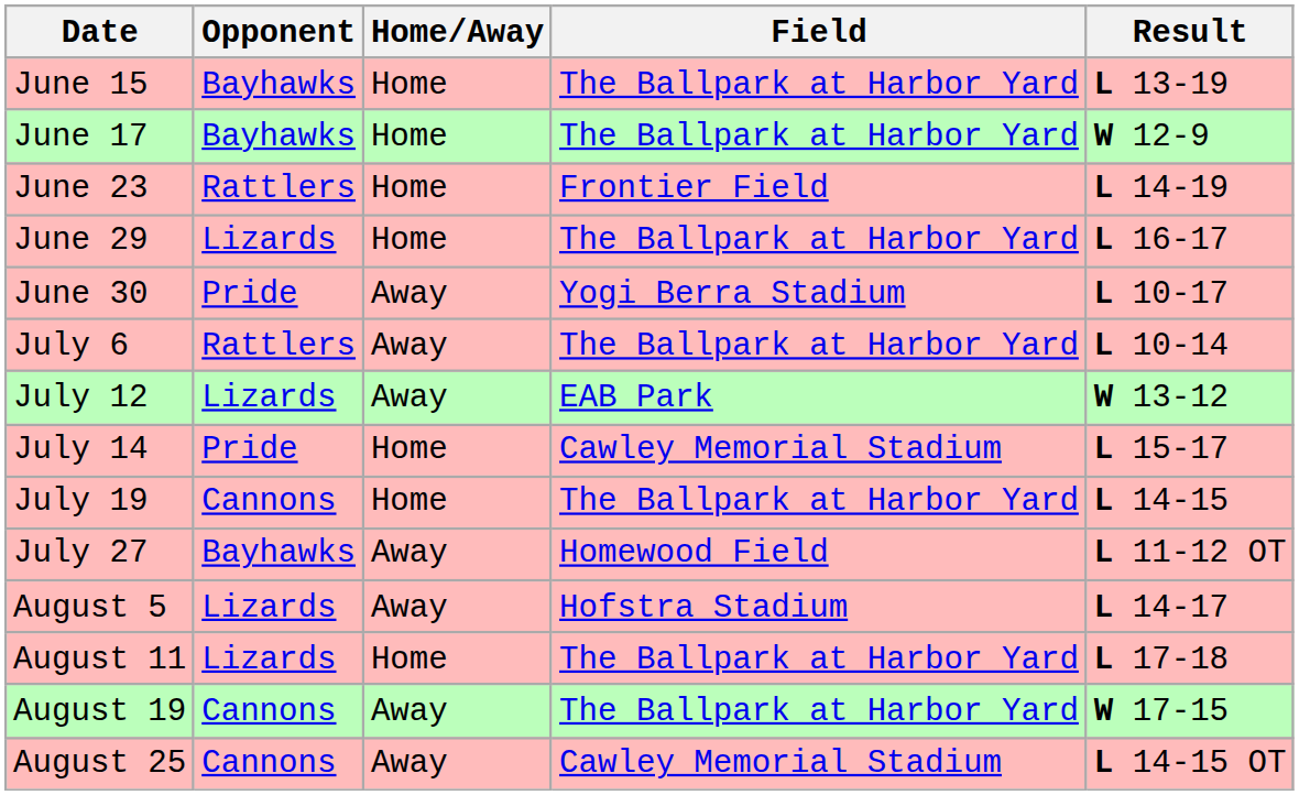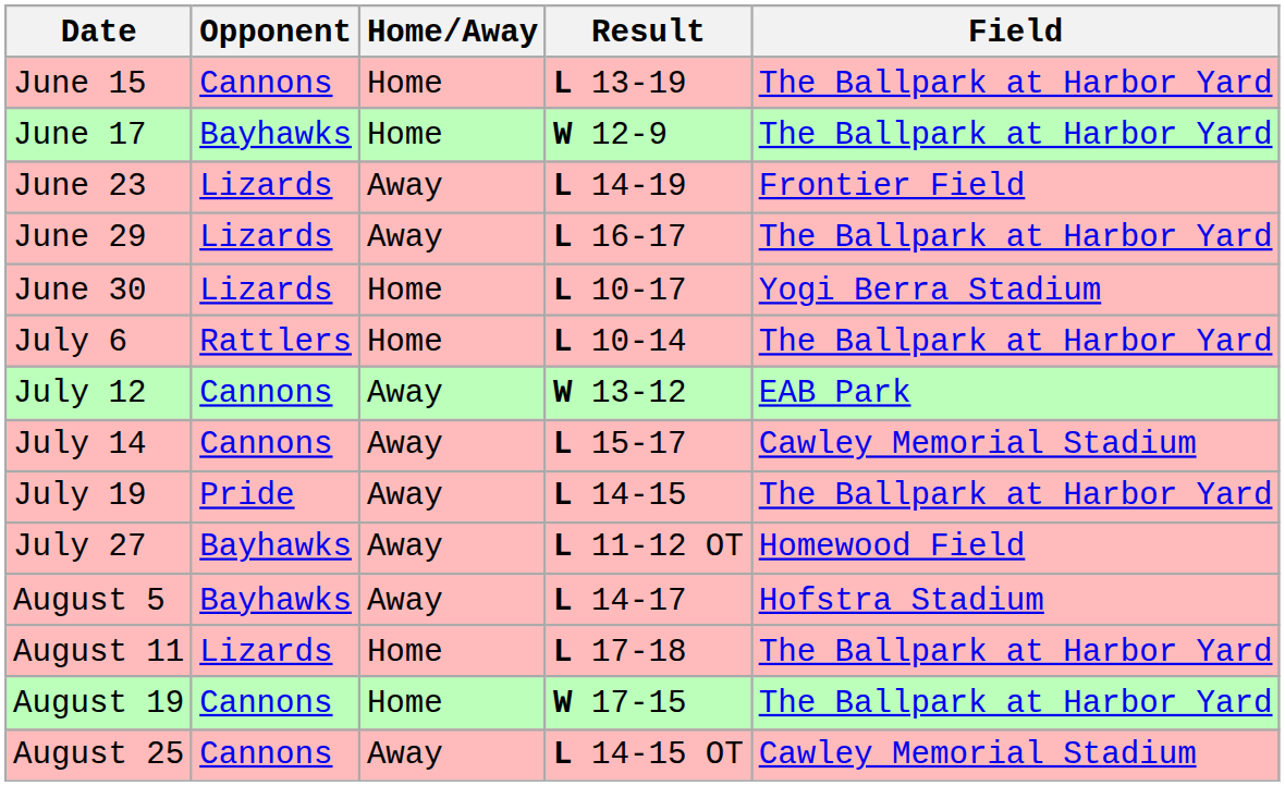columns swapped: Field <-> Result
June 15 | Opponent: Bayhawks -> Cannons
June 23 | Opponent: Rattlers -> Lizards
June 23 | Home/Away: Home -> Away
June 29 | Home/Away: Home -> Away
June 30 | Opponent: Pride -> Lizards
June 30 | Home/Away: Away -> Home
July 6 | Home/Away: Away -> Home
July 12 | Opponent: Lizards -> Cannons
July 14 | Opponent: Pride -> Cannons
July 14 | Home/Away: Home -> Away
July 19 | Opponent: Cannons -> Pride
July 19 | Home/Away: Home -> Away
August 5 | Opponent: Lizards -> Bayhawks
August 19 | Home/Away: Away -> Home
